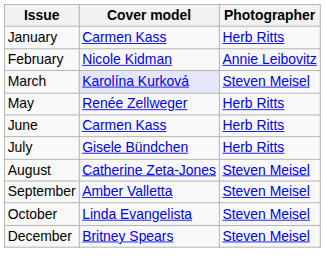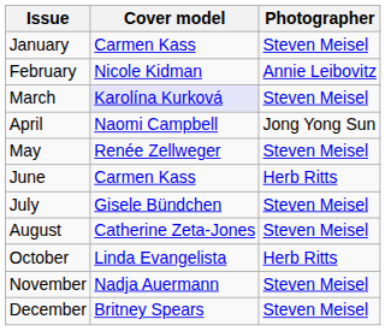January | Photographer: Herb Ritts -> Steven Meisel
+ row: April | Naomi Campbell | Jong Yong Sun
May | Photographer: Herb Ritts -> Steven Meisel
July | Photographer: Herb Ritts -> Steven Meisel
- row: September | Amber Valletta | Steven Meisel
October | Photographer: Steven Meisel -> Herb Ritts
+ row: November | Nadja Auermann | Steven Meisel
